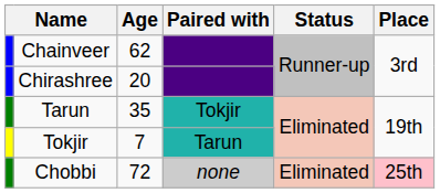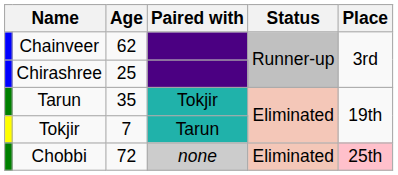Chirashree | Age: 20 -> 25
